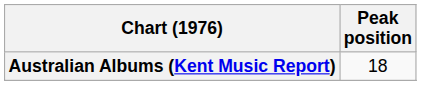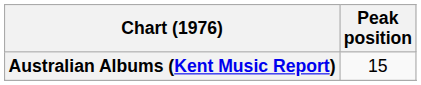Australian Albums (Kent Music Report) | Peak position: 18 -> 15
